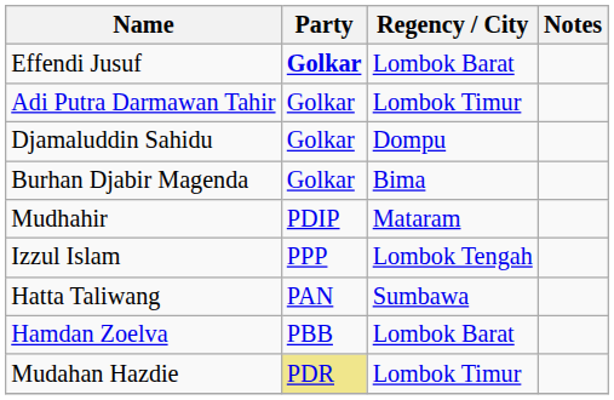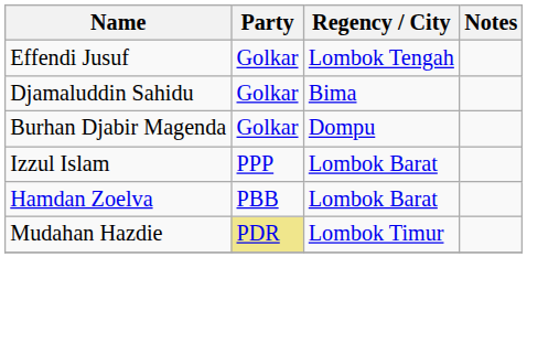Effendi Jusuf | Party: bold -> normal
Effendi Jusuf | Regency / City: Lombok Barat -> Lombok Tengah
- row: Adi Putra Darmawan Tahir | Golkar | Lombok Timur
Djamaluddin Sahidu | Regency / City: Dompu -> Bima
Burhan Djabir Magenda | Regency / City: Bima -> Dompu
- row: Mudhahir | PDIP | Mataram
Izzul Islam | Regency / City: Lombok Tengah -> Lombok Barat
- row: Hatta Taliwang | PAN | Sumbawa
